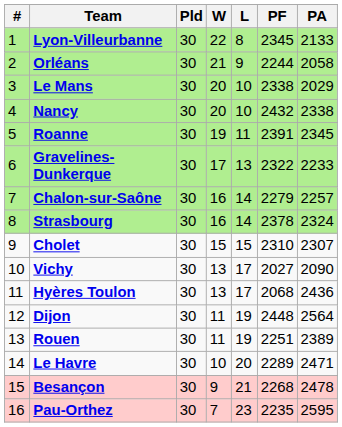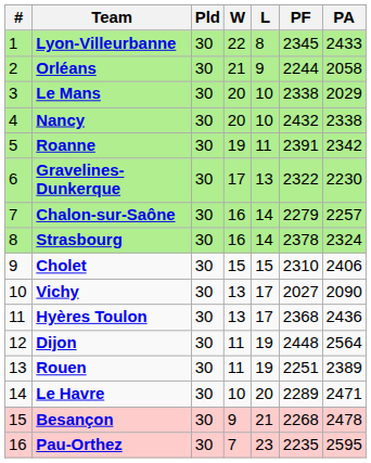Lyon-Villeurbanne | PA: 2133 -> 2433
Roanne | PA: 2345 -> 2342
Gravelines-Dunkerque | PA: 2233 -> 2230
Cholet | PA: 2307 -> 2406
Hyères Toulon | PF: 2068 -> 2368
